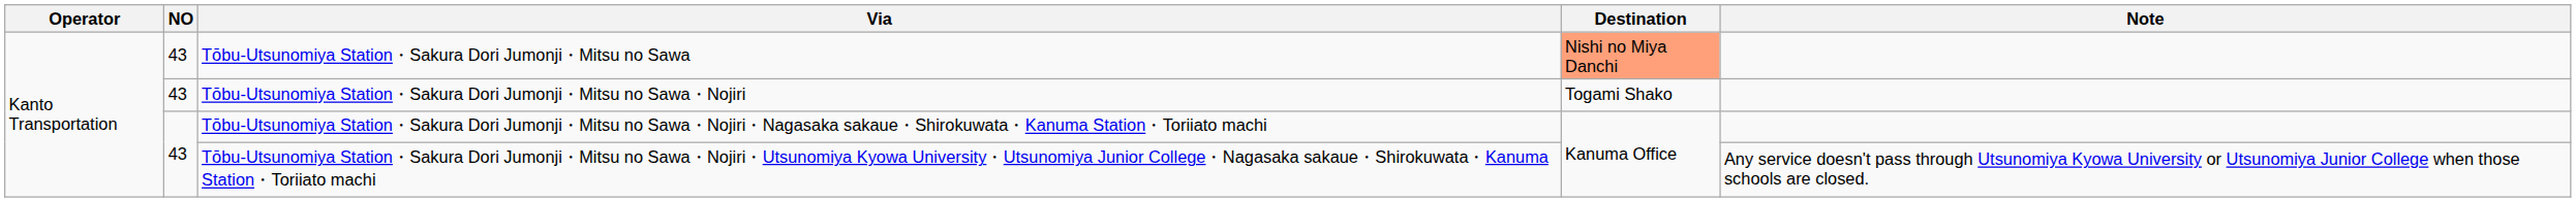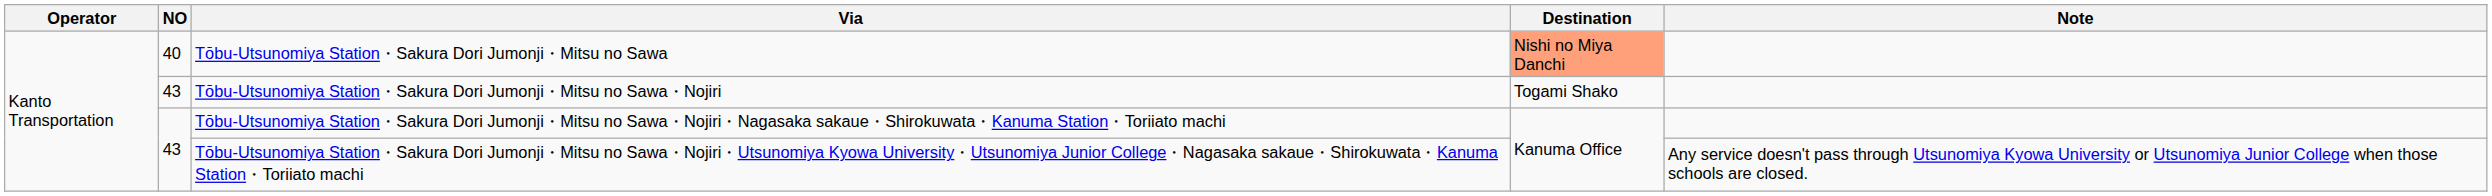Tōbu-Utsunomiya Station・Sakura Dori Jumonji・Mitsu no Sawa | NO: 43 -> 40
